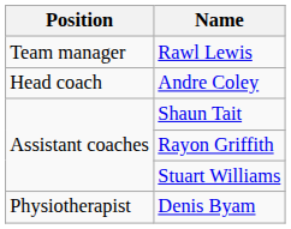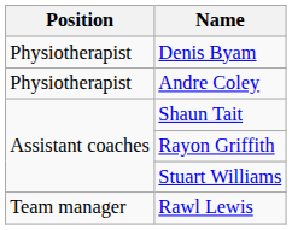rows swapped: Rawl Lewis <-> Denis Byam
Andre Coley | Position: Head coach -> Physiotherapist
